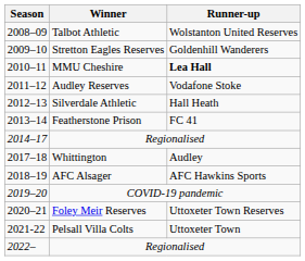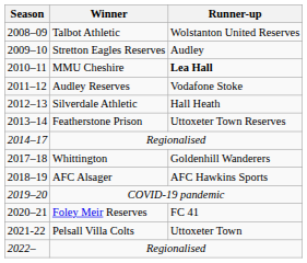Stretton Eagles Reserves | Runner-up: Goldenhill Wanderers -> Audley
Featherstone Prison | Runner-up: FC 41 -> Uttoxeter Town Reserves
Whittington | Runner-up: Audley -> Goldenhill Wanderers
Foley Meir Reserves | Runner-up: Uttoxeter Town Reserves -> FC 41
